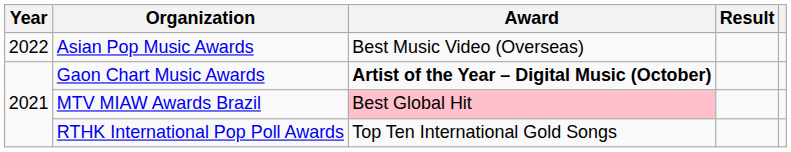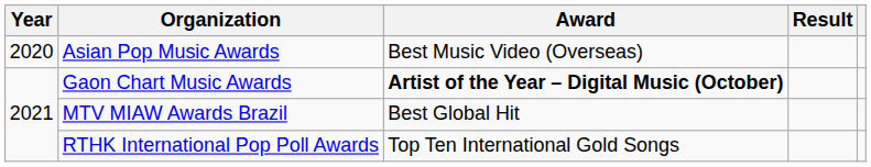Asian Pop Music Awards | Year: 2022 -> 2020
MTV MIAW Awards Brazil | Award: pink background -> no background
